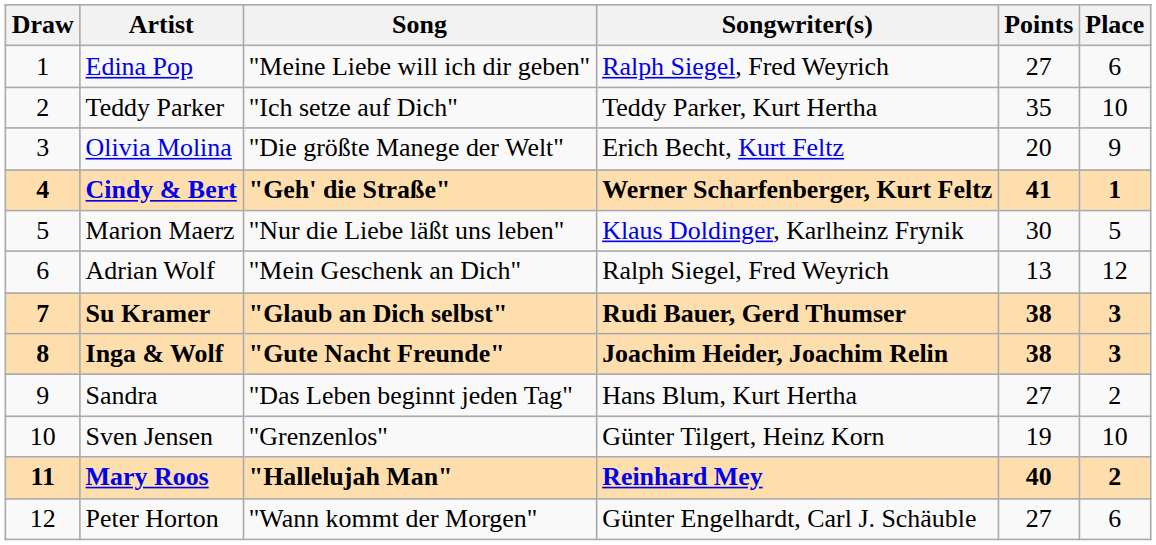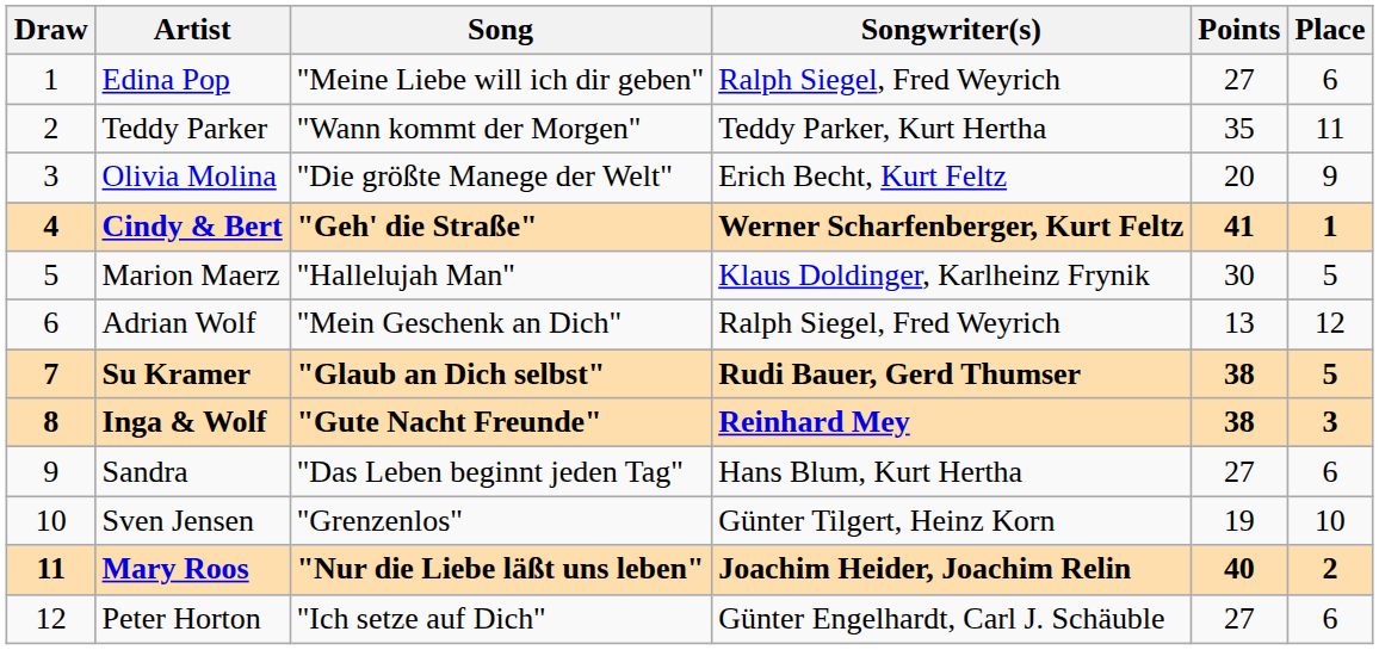Teddy Parker | Song: "Ich setze auf Dich" -> "Wann kommt der Morgen"
Teddy Parker | Place: 10 -> 11
Marion Maerz | Song: "Nur die Liebe läßt uns leben" -> "Hallelujah Man"
Su Kramer | Place: 3 -> 5
Inga & Wolf | Songwriter(s): Joachim Heider, Joachim Relin -> Reinhard Mey
Sandra | Place: 2 -> 6
Mary Roos | Song: "Hallelujah Man" -> "Nur die Liebe läßt uns leben"
Mary Roos | Songwriter(s): Reinhard Mey -> Joachim Heider, Joachim Relin
Peter Horton | Song: "Wann kommt der Morgen" -> "Ich setze auf Dich"
